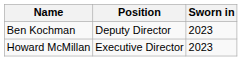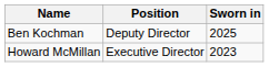Ben Kochman | Sworn in: 2023 -> 2025
